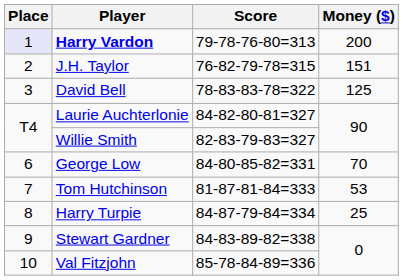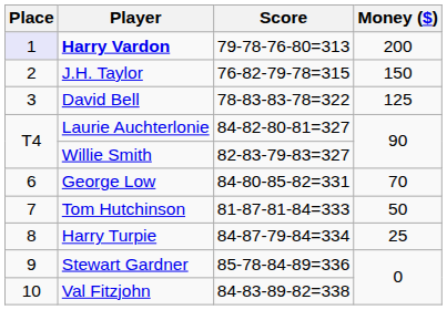J.H. Taylor | Money ($): 151 -> 150
Tom Hutchinson | Money ($): 53 -> 50
Stewart Gardner | Score: 84-83-89-82=338 -> 85-78-84-89=336
Val Fitzjohn | Score: 85-78-84-89=336 -> 84-83-89-82=338
